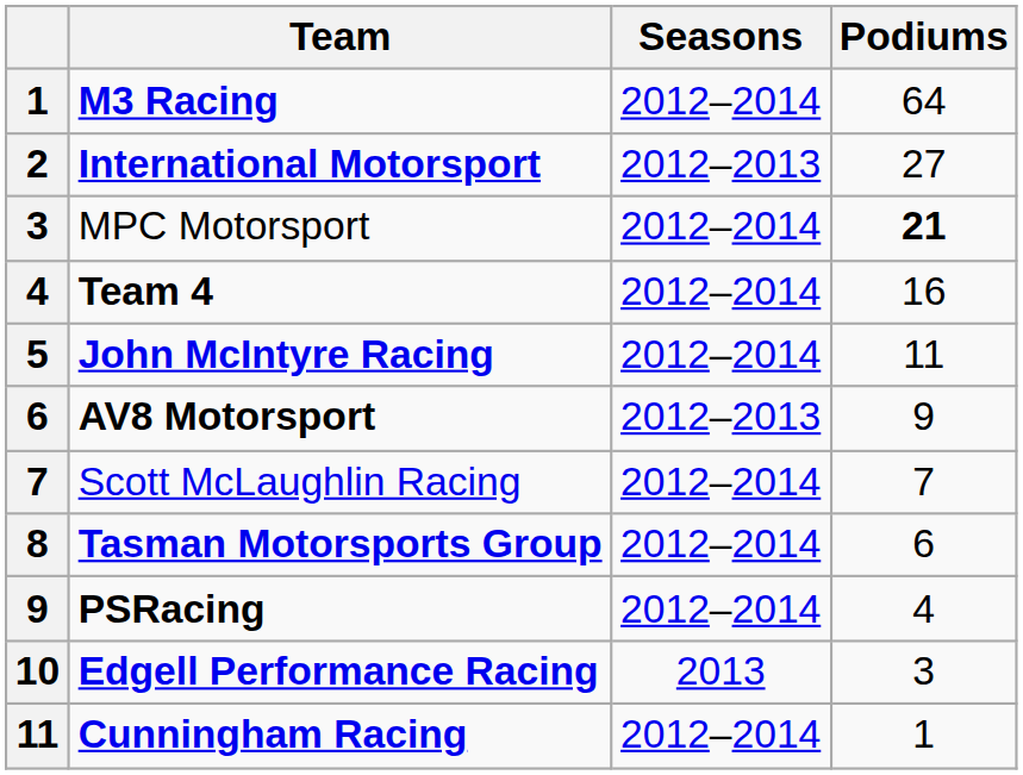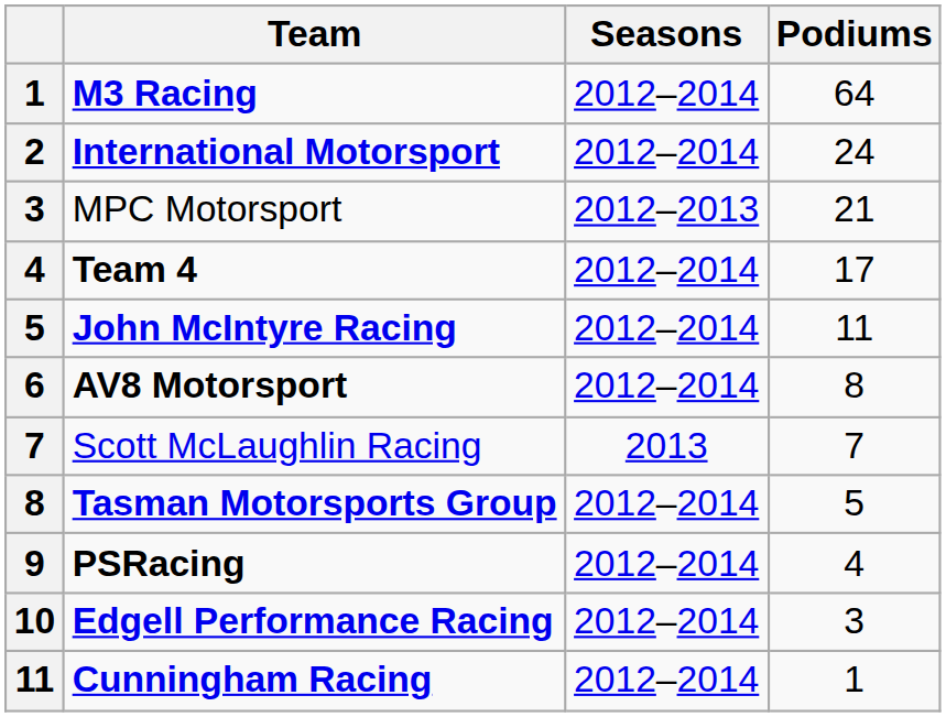International Motorsport | Seasons: 2012–2013 -> 2012–2014
International Motorsport | Podiums: 27 -> 24
MPC Motorsport | Seasons: 2012–2014 -> 2012–2013
MPC Motorsport | Podiums: bold -> normal
Team 4 | Podiums: 16 -> 17
AV8 Motorsport | Seasons: 2012–2013 -> 2012–2014
AV8 Motorsport | Podiums: 9 -> 8
Scott McLaughlin Racing | Seasons: 2012–2014 -> 2013
Tasman Motorsports Group | Podiums: 6 -> 5
Edgell Performance Racing | Seasons: 2013 -> 2012–2014
